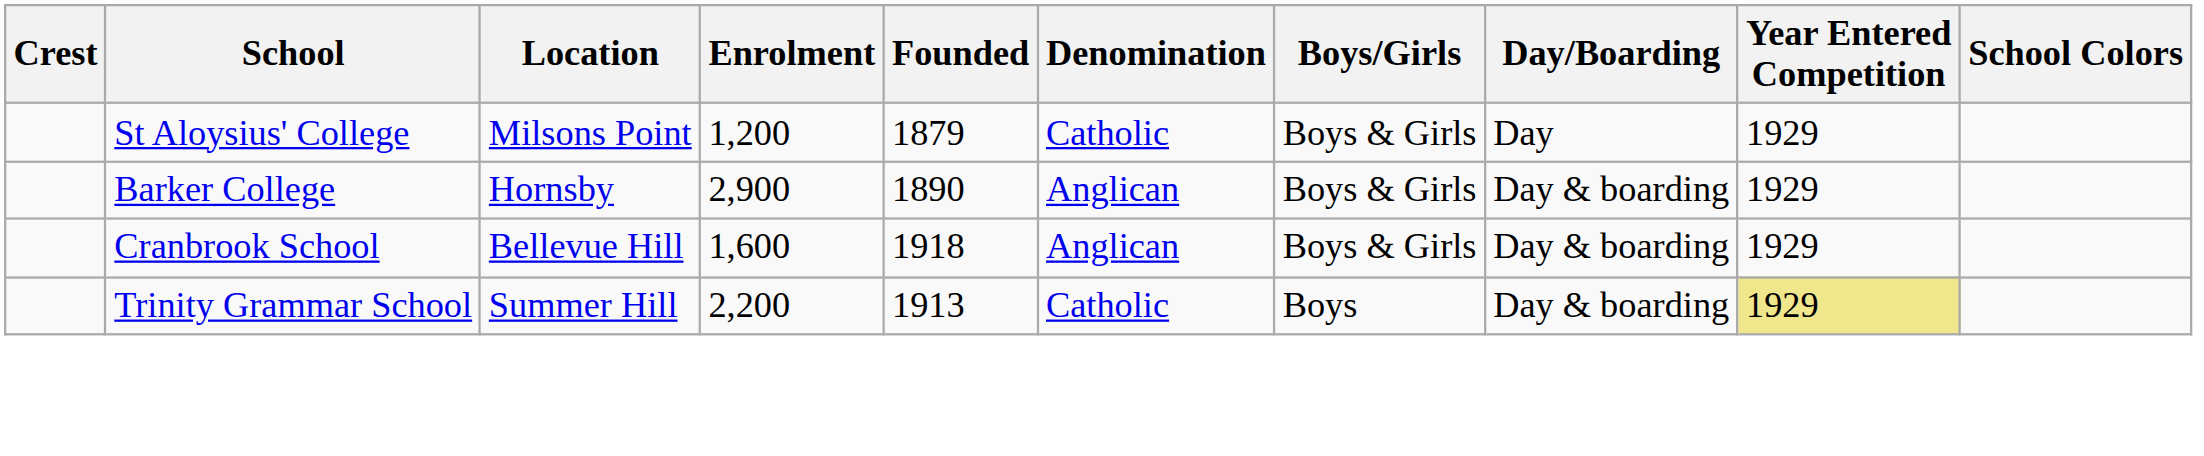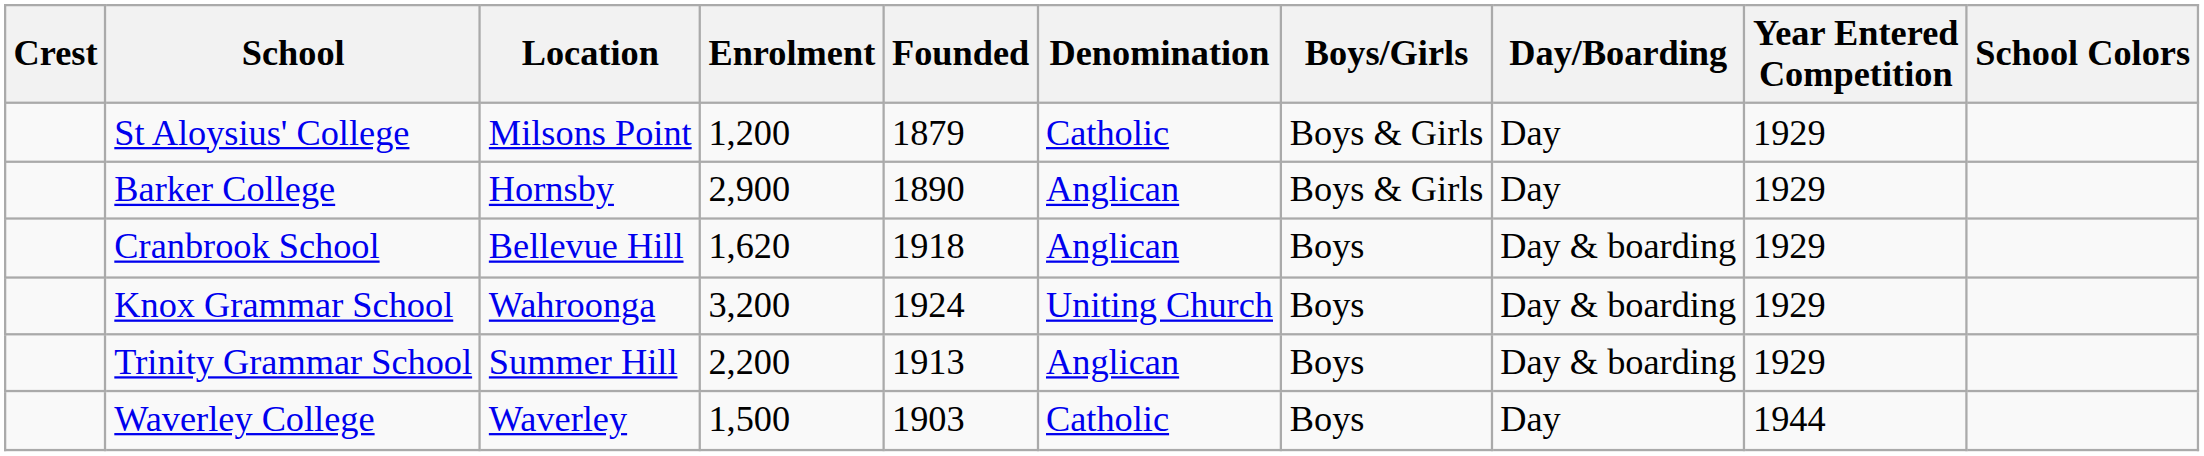Barker College | Day/Boarding: Day & boarding -> Day
Cranbrook School | Enrolment: 1,600 -> 1,620
Cranbrook School | Boys/Girls: Boys & Girls -> Boys
+ row: Knox Grammar School | Wahroonga | 3,200 | 1924 | Uniting Church | Boys | Day & boarding | 1929
Trinity Grammar School | Denomination: Catholic -> Anglican
Trinity Grammar School | Year Entered Competition: khaki background -> no background
+ row: Waverley College | Waverley | 1,500 | 1903 | Catholic | Boys | Day | 1944
